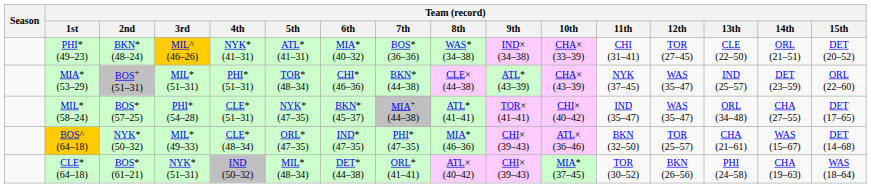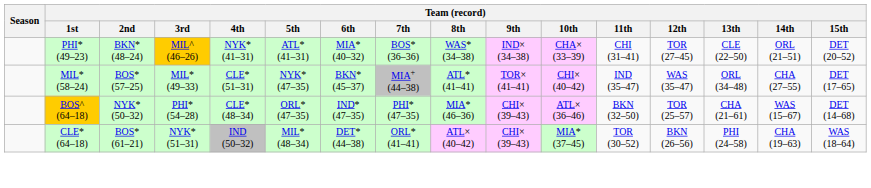- row: MIA* (53–29) | BOS+ (51–31) | MIL* (51–31) | PHI* (51–31) | TOR* (48–34) | CHI* (46–36) | BKN* (44–38) | CLE× (44–38) | ATL* (43–39) | CHA× (43–39) | NYK (37–45) | WAS (35–47) | IND (25–57) | DET (23–59) | ORL (22–60)
MIL* (58–24) | Team (record) / 3rd: PHI* (54–28) -> MIL* (49–33)
BOS^ (64–18) | Team (record) / 3rd: MIL* (49–33) -> PHI* (54–28)
